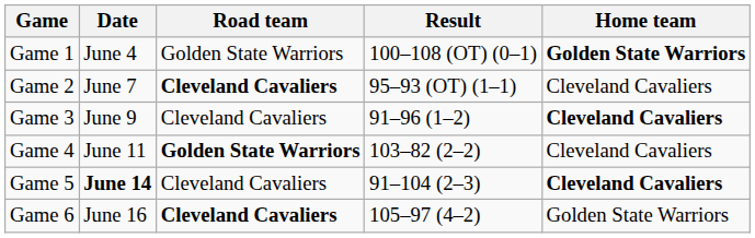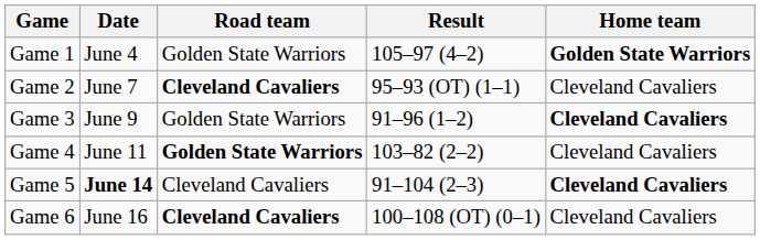Game 1 | Result: 100–108 (OT) (0–1) -> 105–97 (4–2)
Game 3 | Road team: Cleveland Cavaliers -> Golden State Warriors
Game 6 | Result: 105–97 (4–2) -> 100–108 (OT) (0–1)
Game 6 | Home team: Golden State Warriors -> Cleveland Cavaliers
